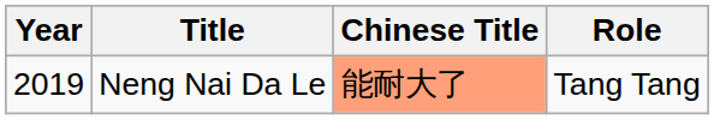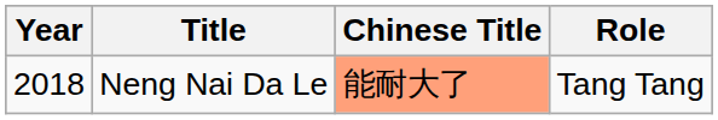Neng Nai Da Le | Year: 2019 -> 2018
